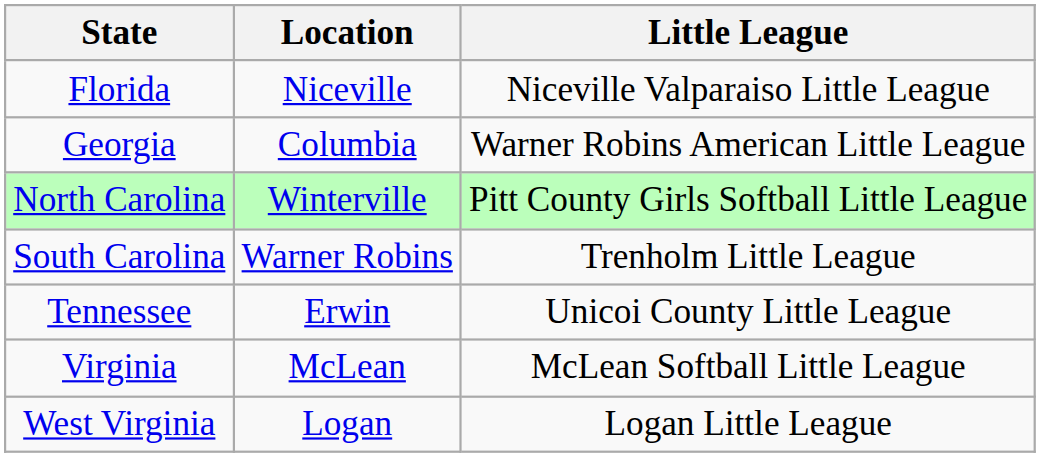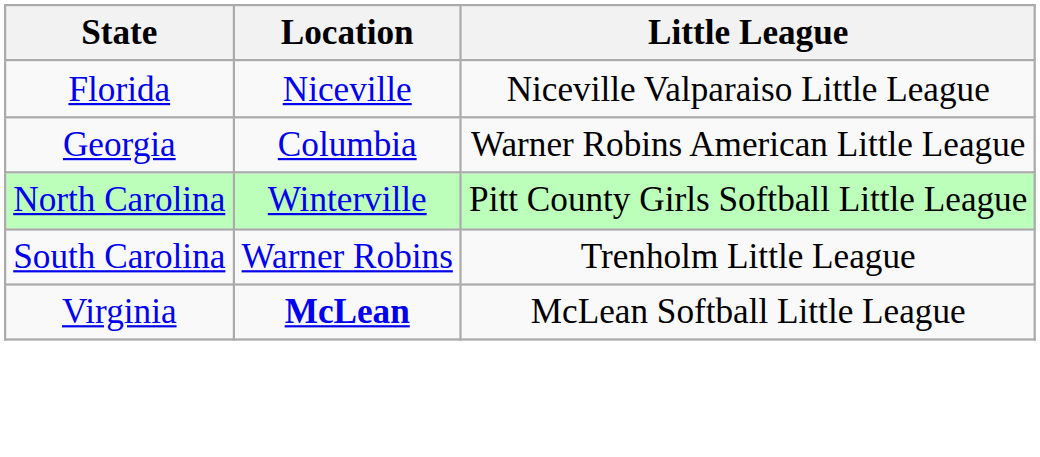- row: Tennessee | Erwin | Unicoi County Little League
Virginia | Location: normal -> bold
- row: West Virginia | Logan | Logan Little League
